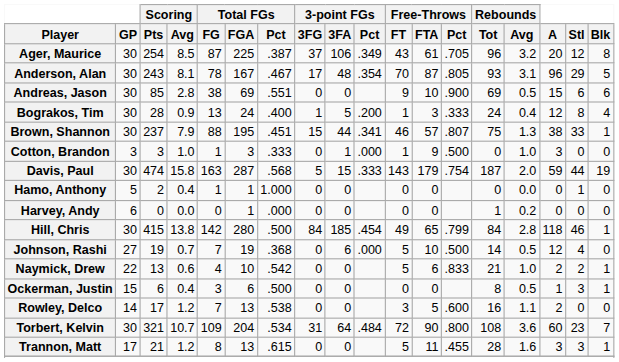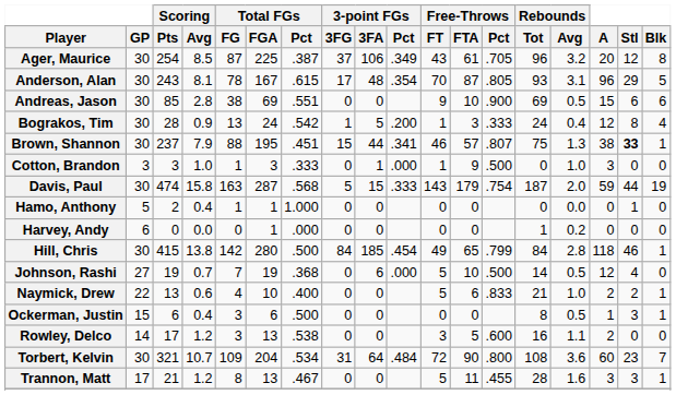Anderson, Alan | Total FGs / Pct: .467 -> .615
Bograkos, Tim | Total FGs / Pct: .400 -> .542
Brown, Shannon | Stl: normal -> bold
Naymick, Drew | Total FGs / Pct: .542 -> .400
Rowley, Delco | Total FGs / FG: 7 -> 3
Trannon, Matt | Total FGs / Pct: .615 -> .467
